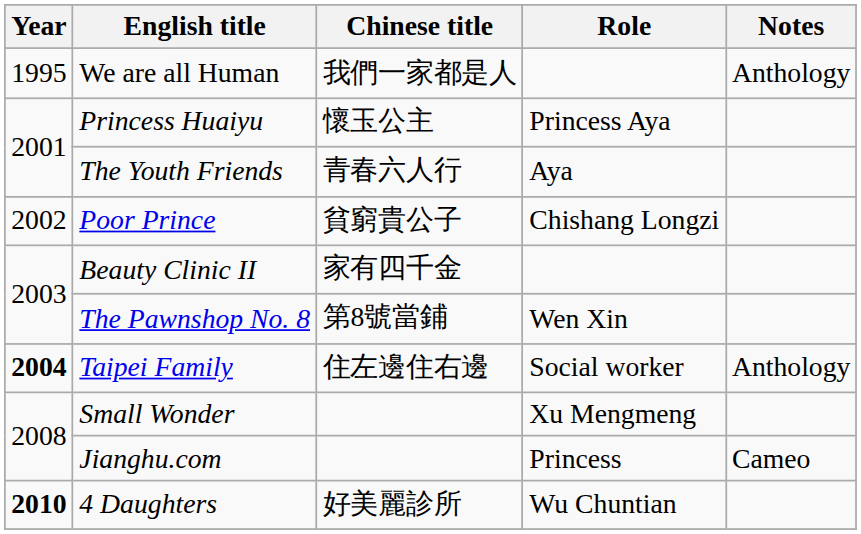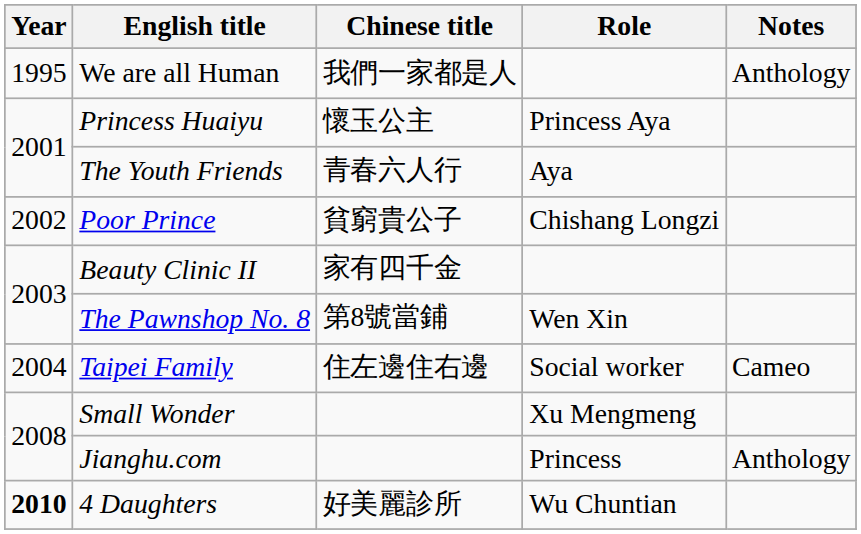Taipei Family | Year: bold -> normal
Taipei Family | Notes: Anthology -> Cameo
Jianghu.com | Notes: Cameo -> Anthology
